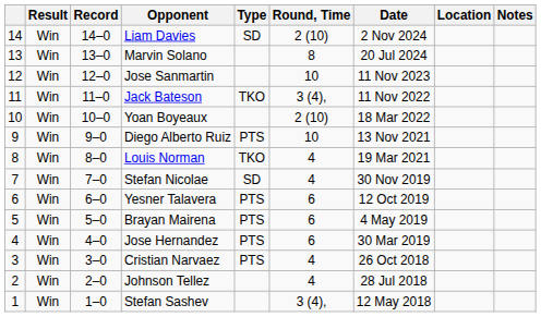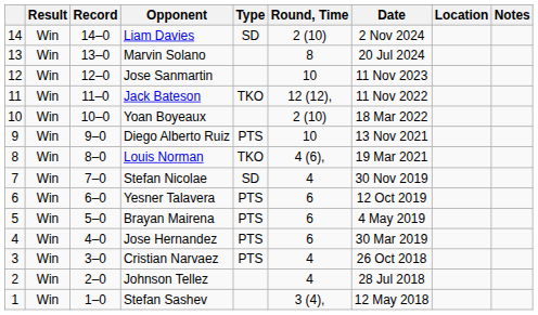Jack Bateson | Round, Time: 3 (4), -> 12 (12),
Louis Norman | Round, Time: 4 -> 4 (6),
